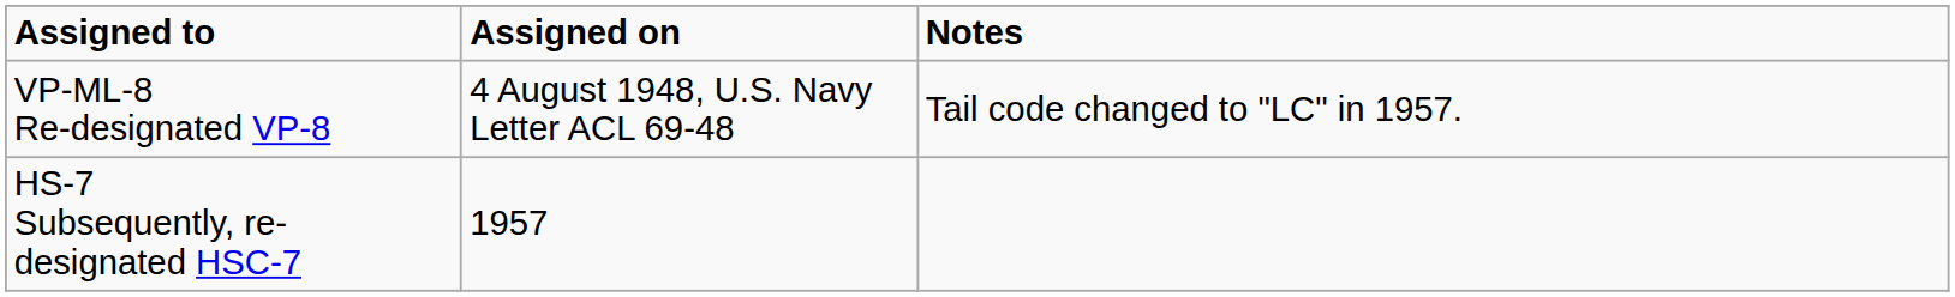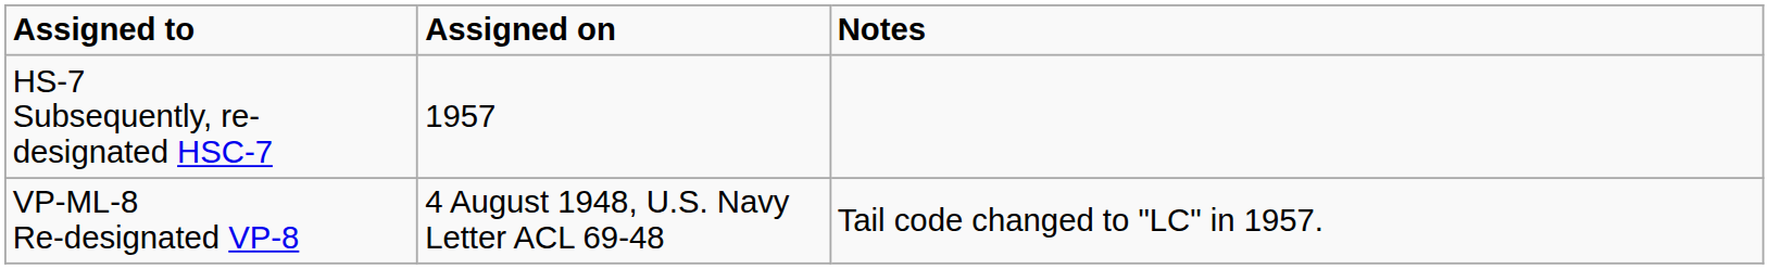rows swapped: VP-ML-8 Re-designated VP-8 <-> HS-7 Subsequently, re-designated HSC-7
